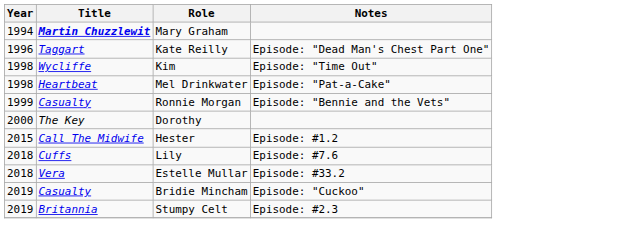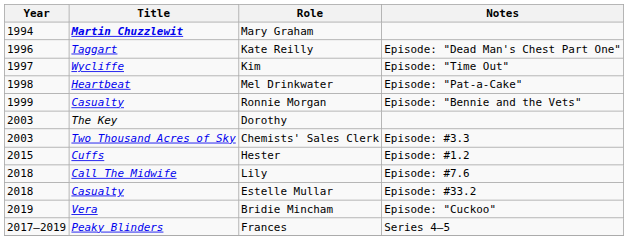Kim | Year: 1998 -> 1997
Dorothy | Year: 2000 -> 2003
+ row: 2003 | Two Thousand Acres of Sky | Chemists' Sales Clerk | Episode: #3.3
Hester | Title: Call The Midwife -> Cuffs
Lily | Title: Cuffs -> Call The Midwife
Estelle Mullar | Title: Vera -> Casualty
Bridie Mincham | Title: Casualty -> Vera
+ row: 2017–2019 | Peaky Blinders | Frances | Series 4–5
- row: 2019 | Britannia | Stumpy Celt | Episode: #2.3
